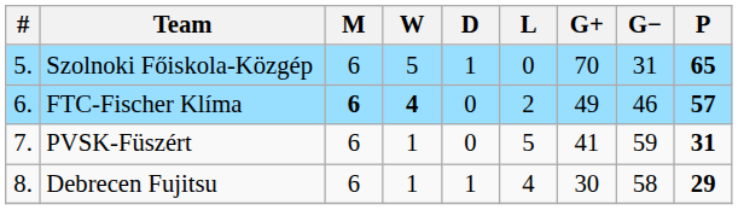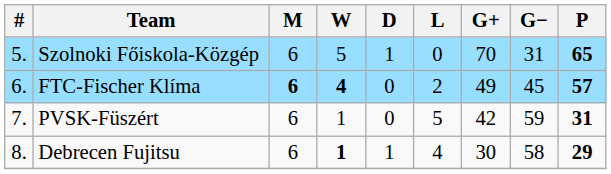FTC-Fischer Klíma | G−: 46 -> 45
PVSK-Füszért | G+: 41 -> 42
Debrecen Fujitsu | W: normal -> bold
